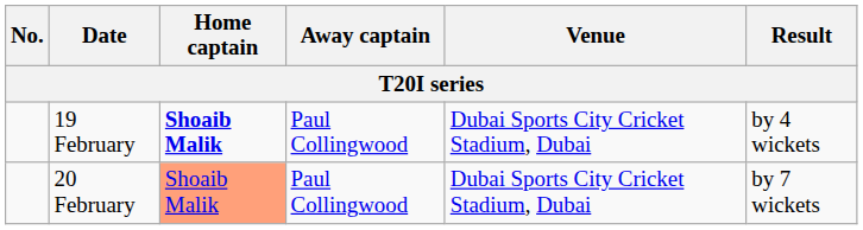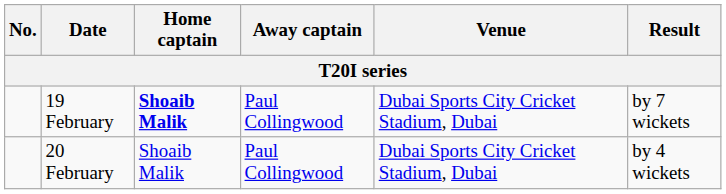19 February | Result: by 4 wickets -> by 7 wickets
20 February | Home captain: lightsalmon background -> no background
20 February | Result: by 7 wickets -> by 4 wickets
